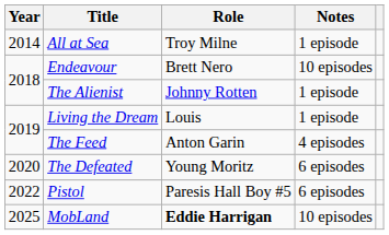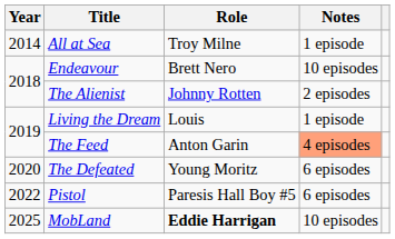The Alienist | Notes: 1 episode -> 2 episodes
The Feed | Notes: no background -> lightsalmon background
